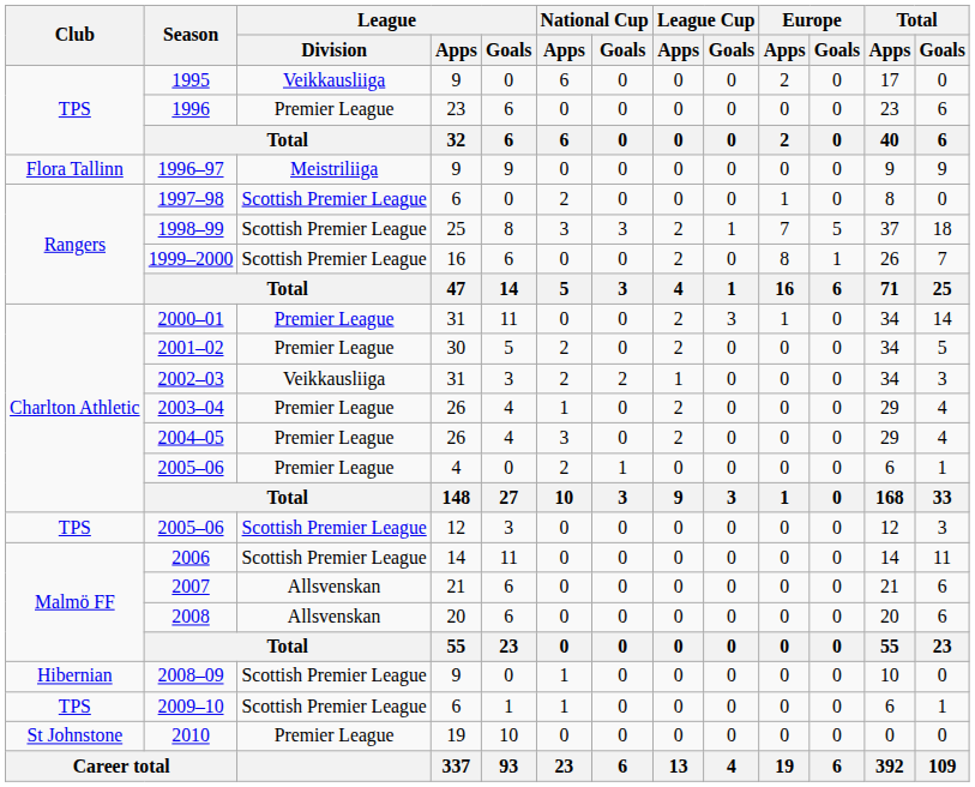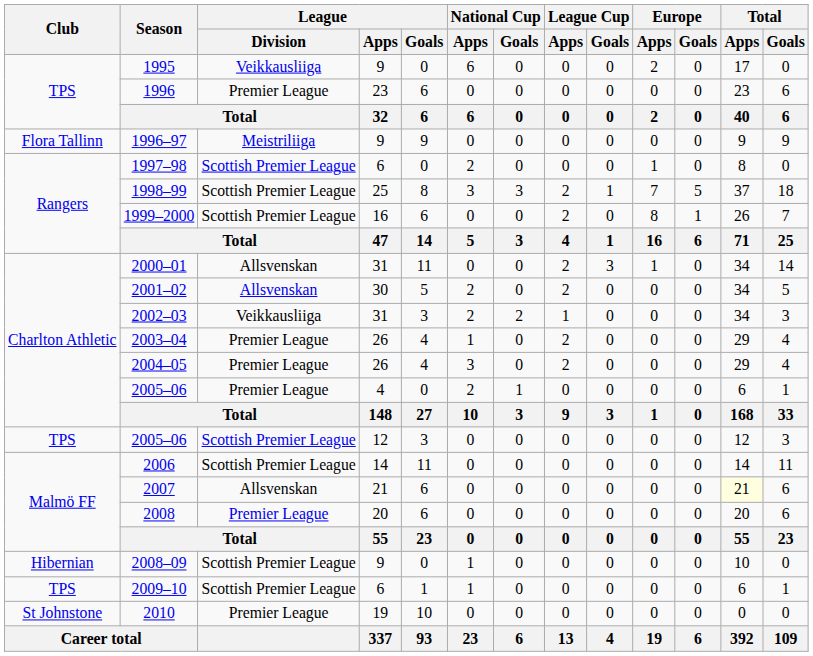2000–01 | League / Division: Premier League -> Allsvenskan
2001–02 | League / Division: Premier League -> Allsvenskan
2007 | Total / Apps: no background -> lightyellow background
2008 | League / Division: Allsvenskan -> Premier League
